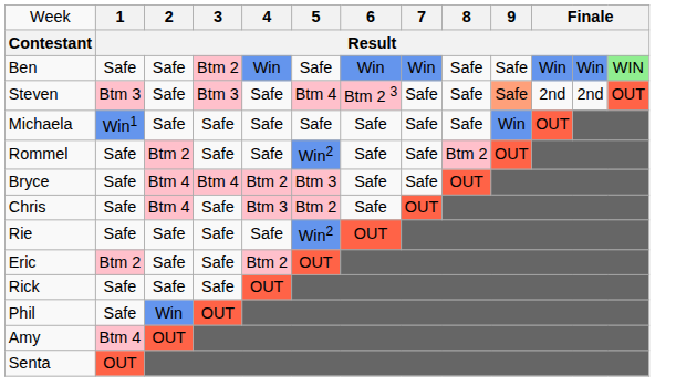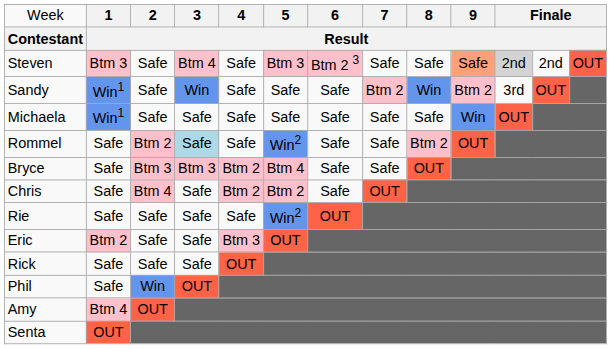- row: Ben | Safe | Safe | Btm 2 | Win | Safe | Win | Win | Safe | Safe | Win | Win | WIN
Steven | column 4: Btm 3 -> Btm 4
Steven | column 6: Btm 4 -> Btm 3
Steven | column 11: no background -> lightgrey background
+ row: Sandy | Win1 | Safe | Win | Safe | Safe | Safe | Btm 2 | Win | Btm 2 | 3rd | OUT
Rommel | column 4: no background -> lightblue background
Bryce | column 3: Btm 4 -> Btm 3
Bryce | column 4: Btm 4 -> Btm 3
Bryce | column 6: Btm 3 -> Btm 4
Chris | column 5: Btm 3 -> Btm 2
Eric | column 5: Btm 2 -> Btm 3
